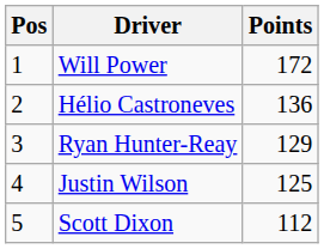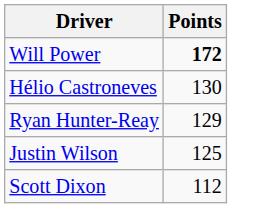- column: Pos | 1 | 2 | 3 | 4 | 5
Will Power | Points: normal -> bold
Hélio Castroneves | Points: 136 -> 130
